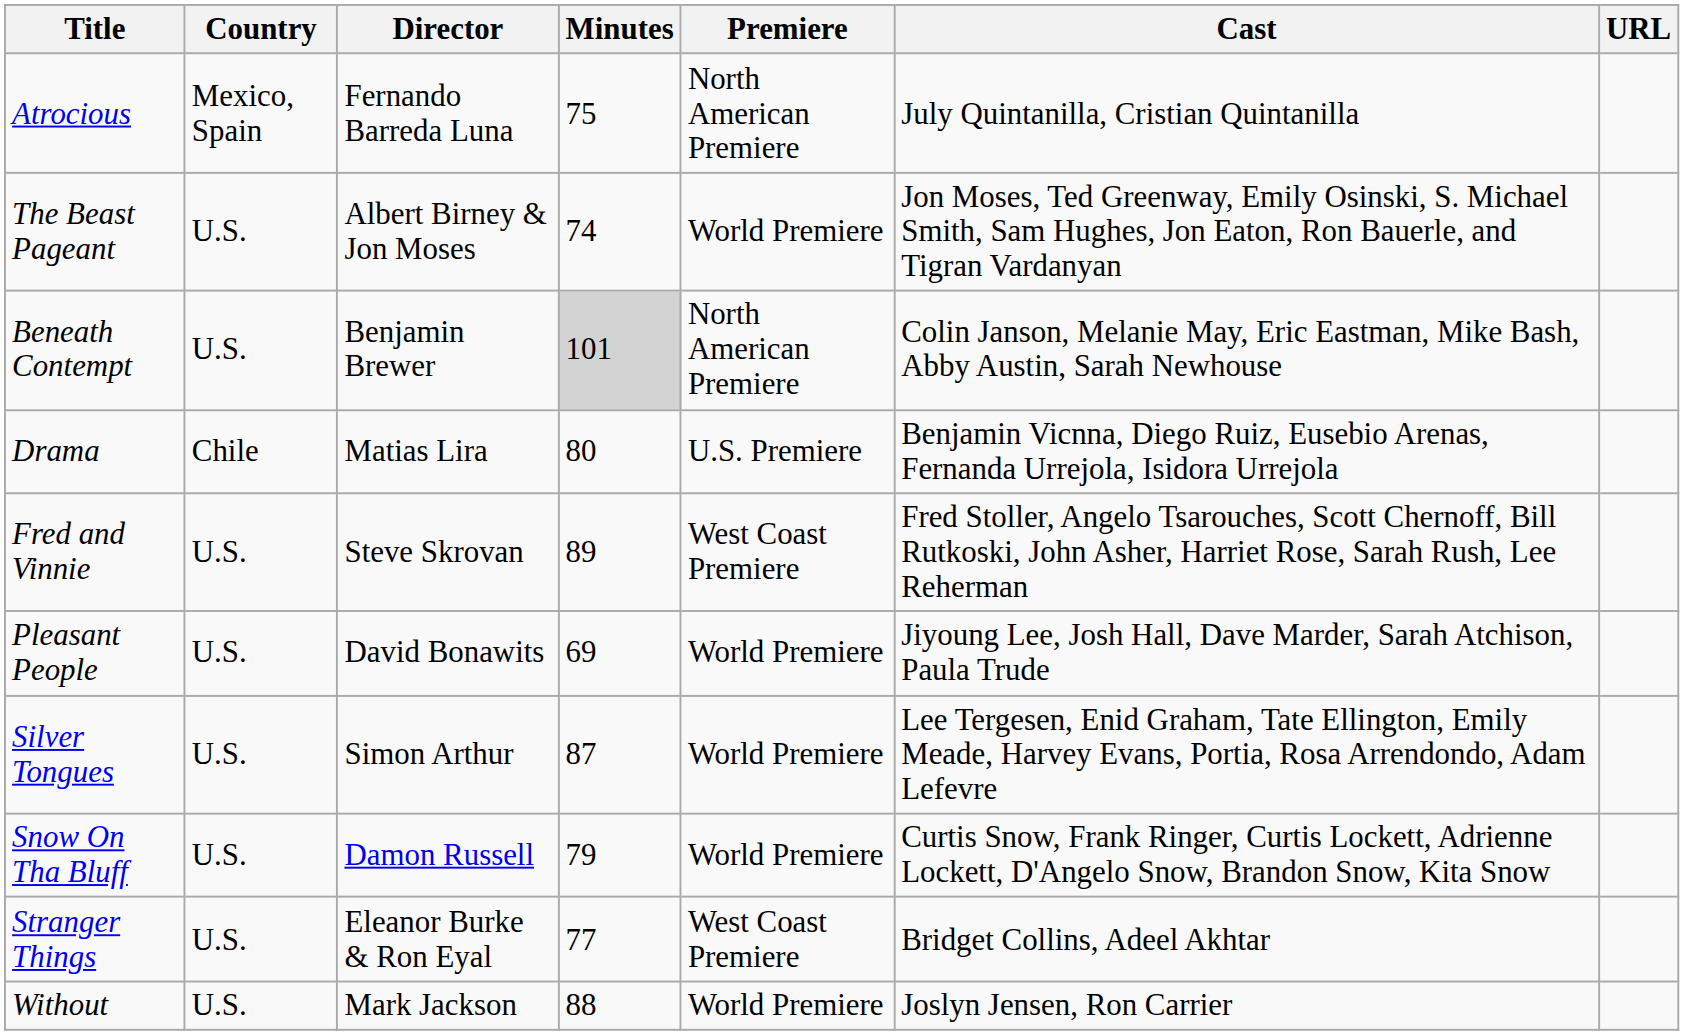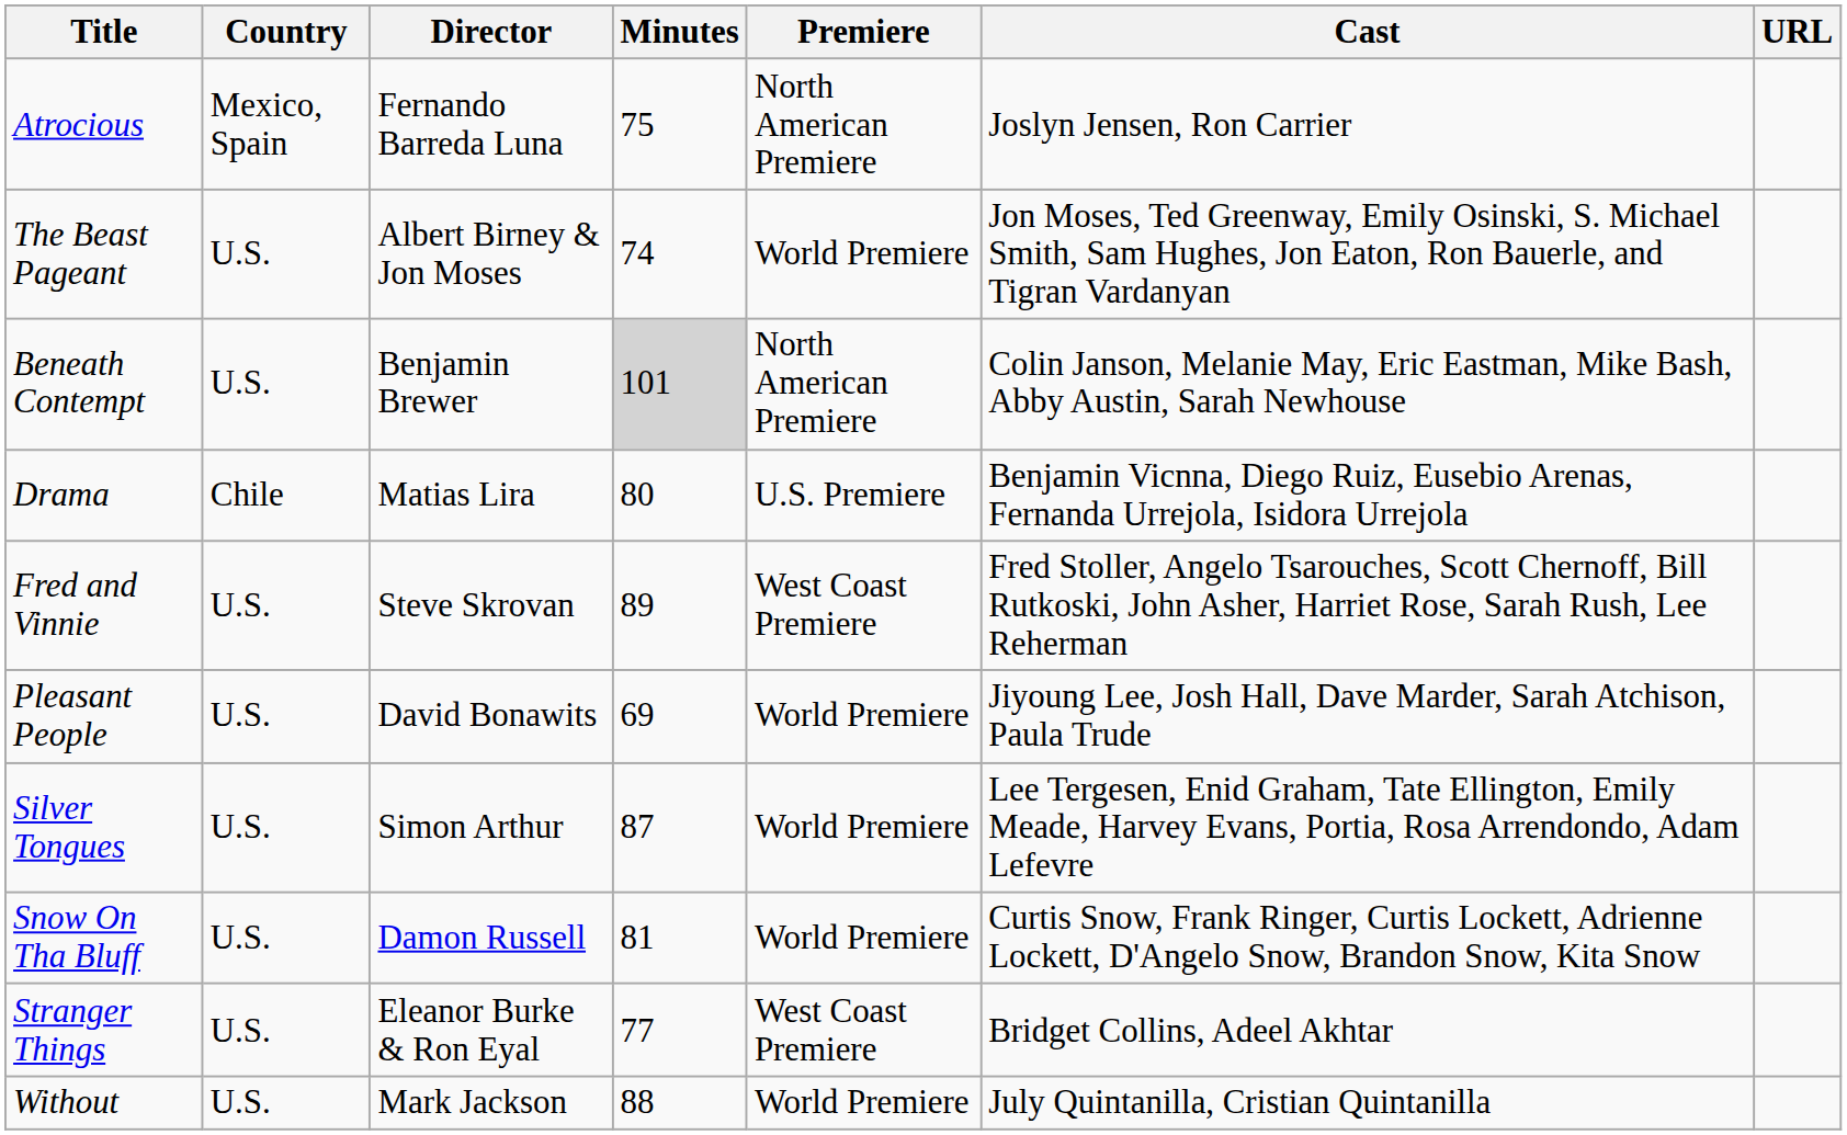Atrocious | Cast: July Quintanilla, Cristian Quintanilla -> Joslyn Jensen, Ron Carrier
Snow On Tha Bluff | Minutes: 79 -> 81
Without | Cast: Joslyn Jensen, Ron Carrier -> July Quintanilla, Cristian Quintanilla
